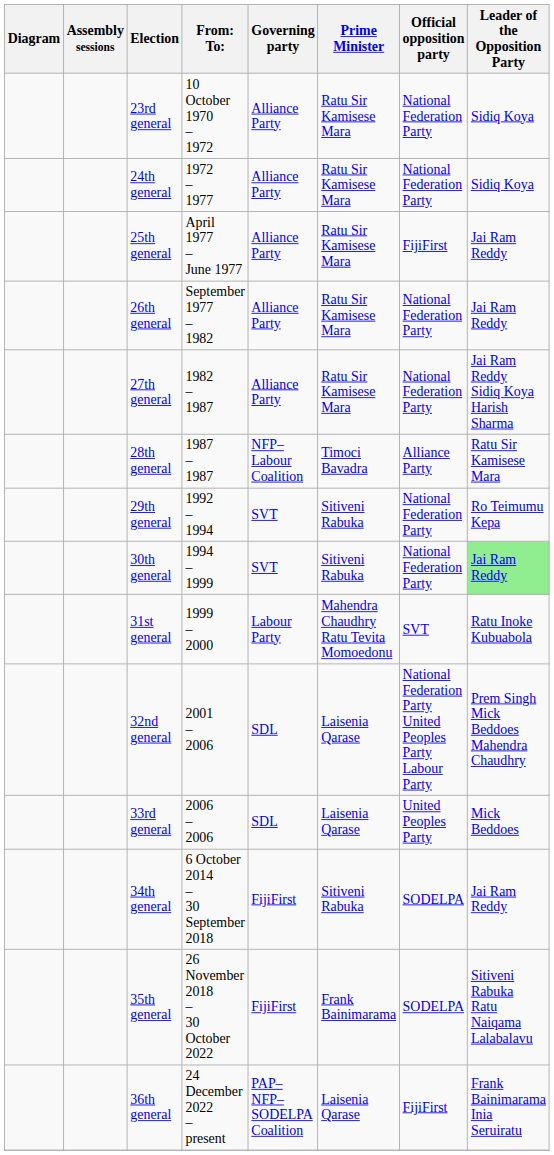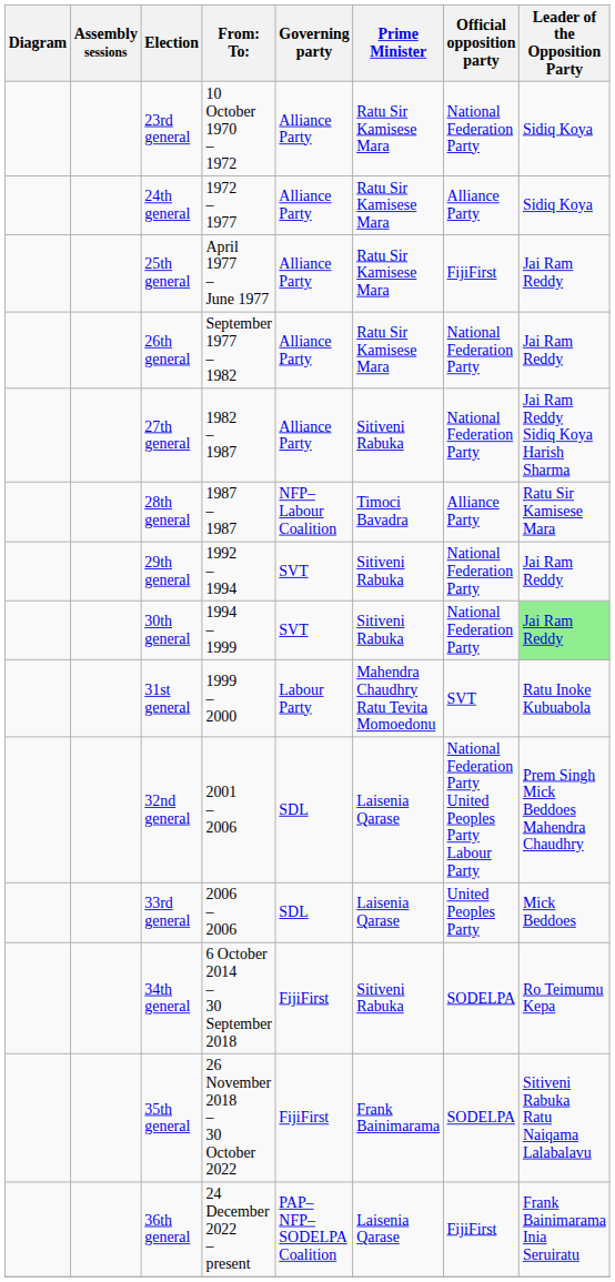24th general | Official opposition party: National Federation Party -> Alliance Party
27th general | Prime Minister: Ratu Sir Kamisese Mara -> Sitiveni Rabuka
29th general | Leader of the Opposition Party: Ro Teimumu Kepa -> Jai Ram Reddy
34th general | Leader of the Opposition Party: Jai Ram Reddy -> Ro Teimumu Kepa
